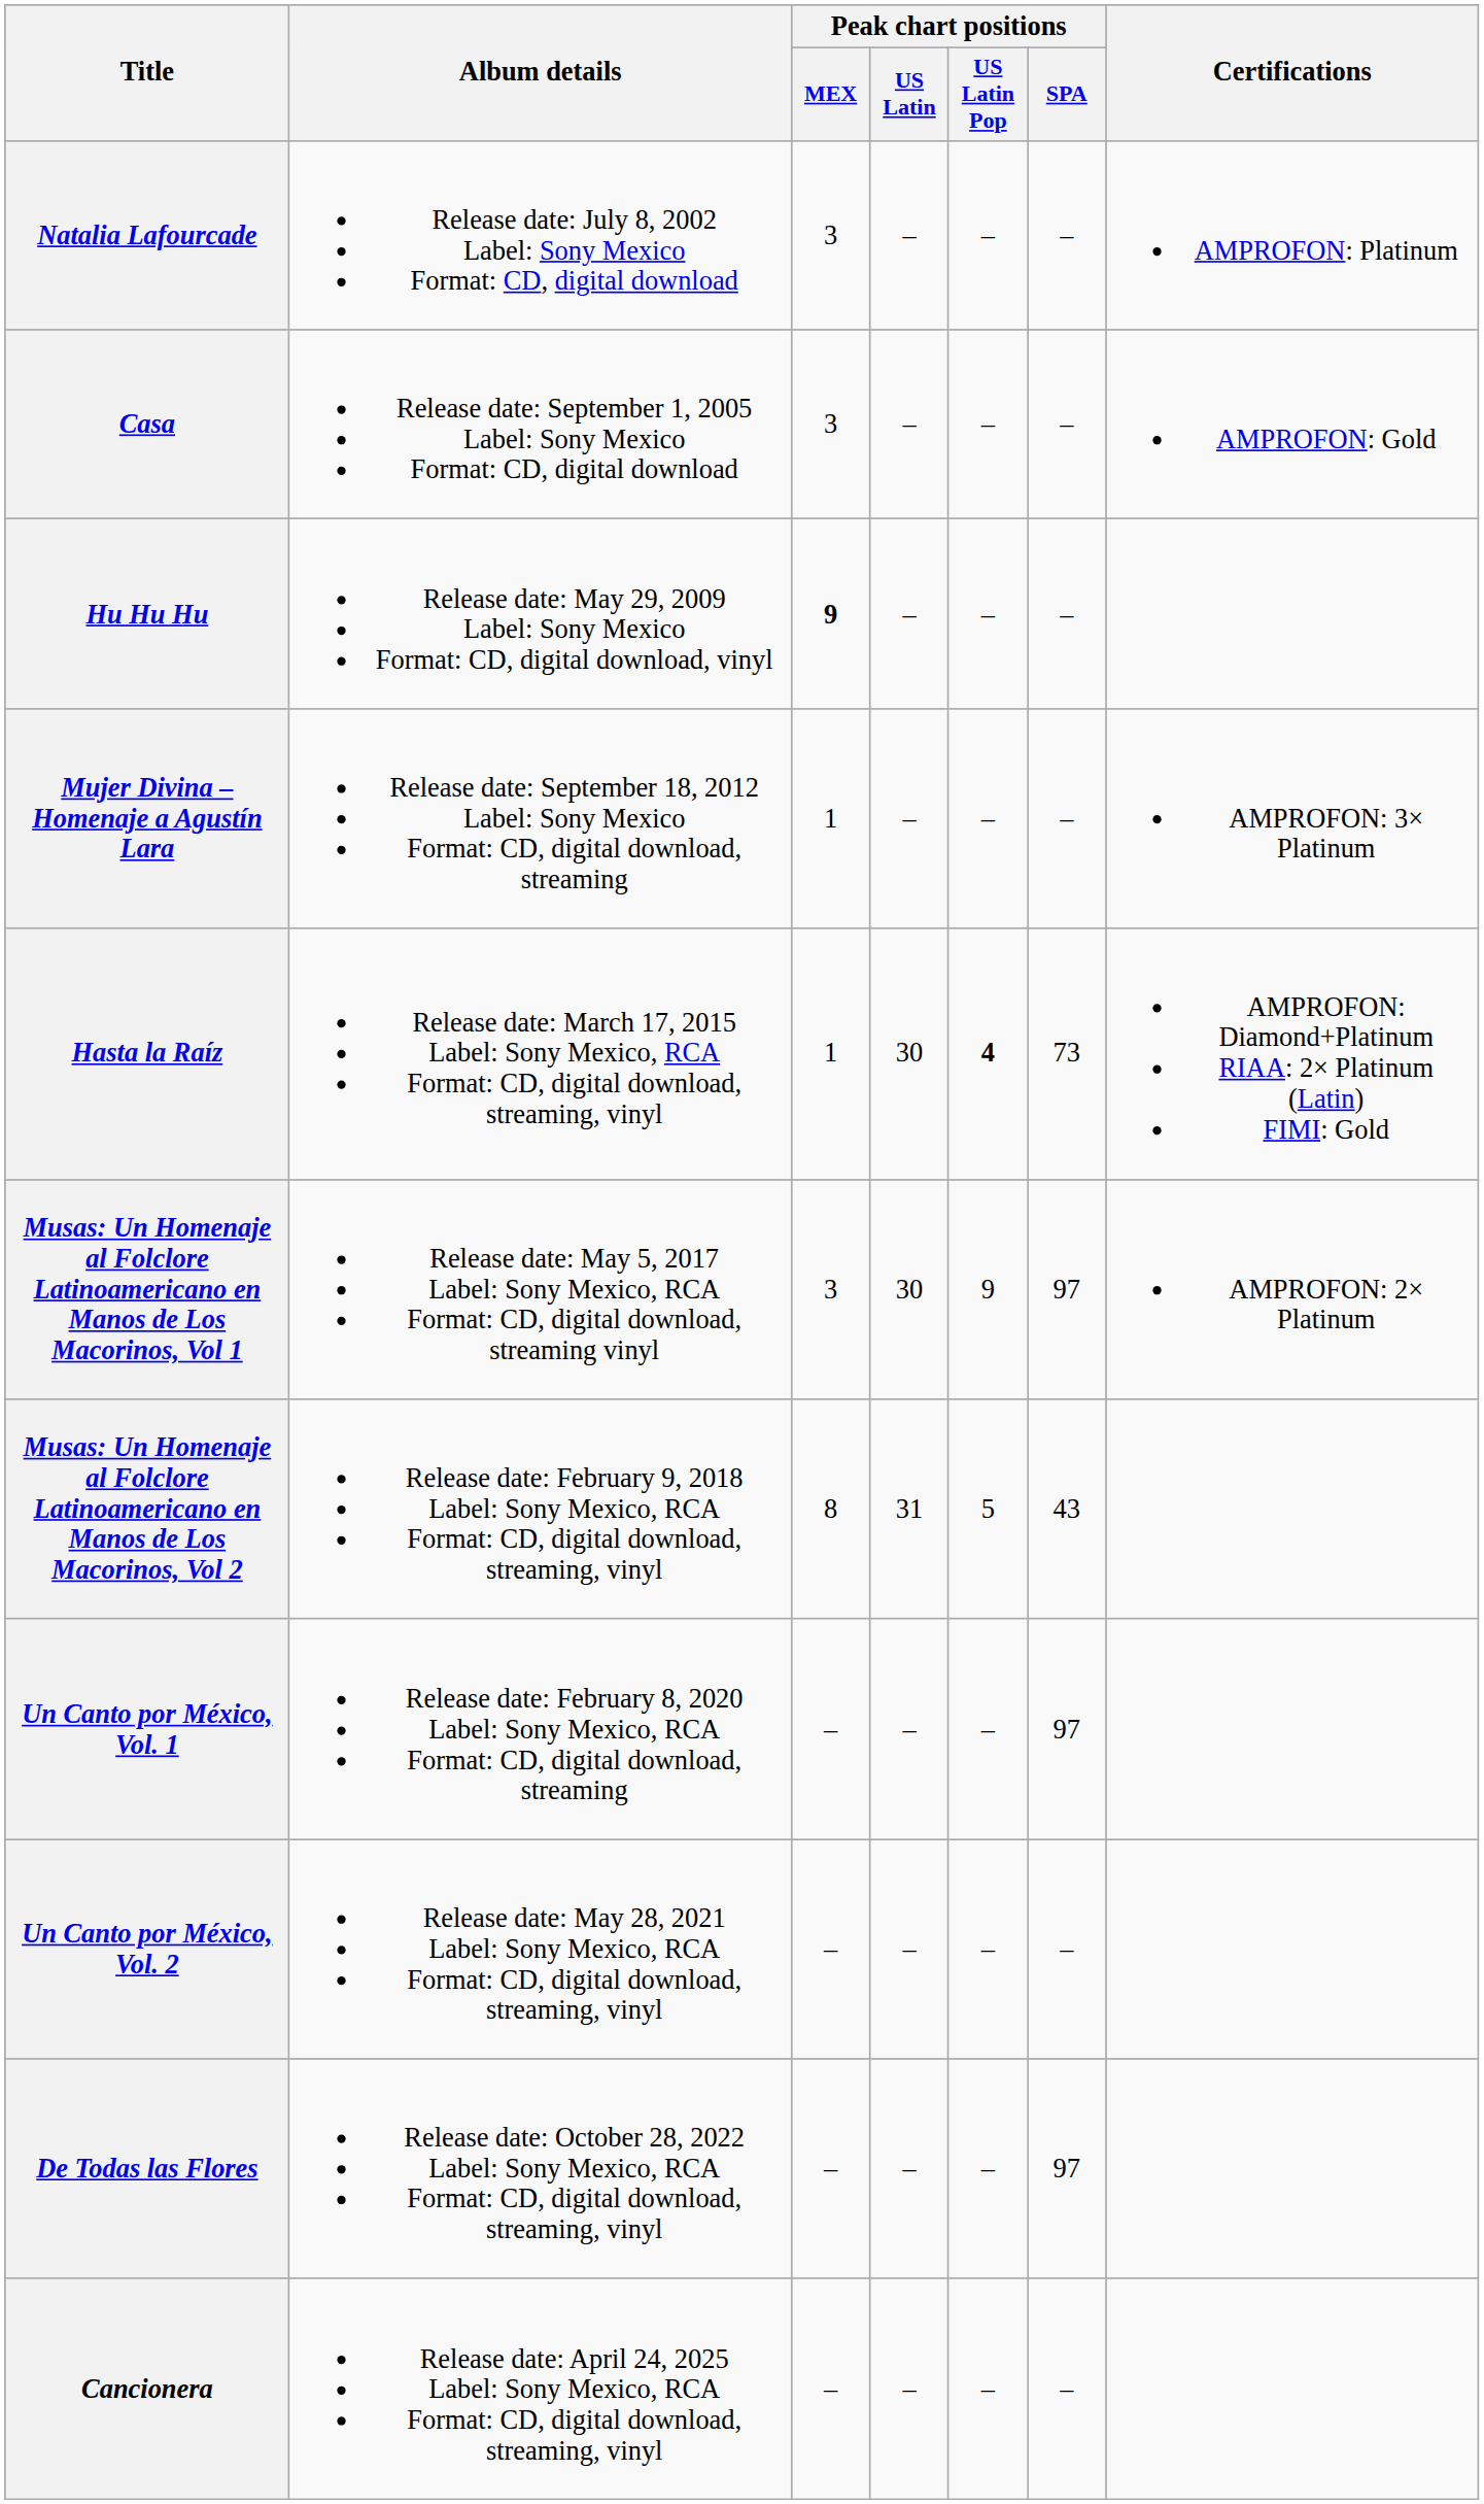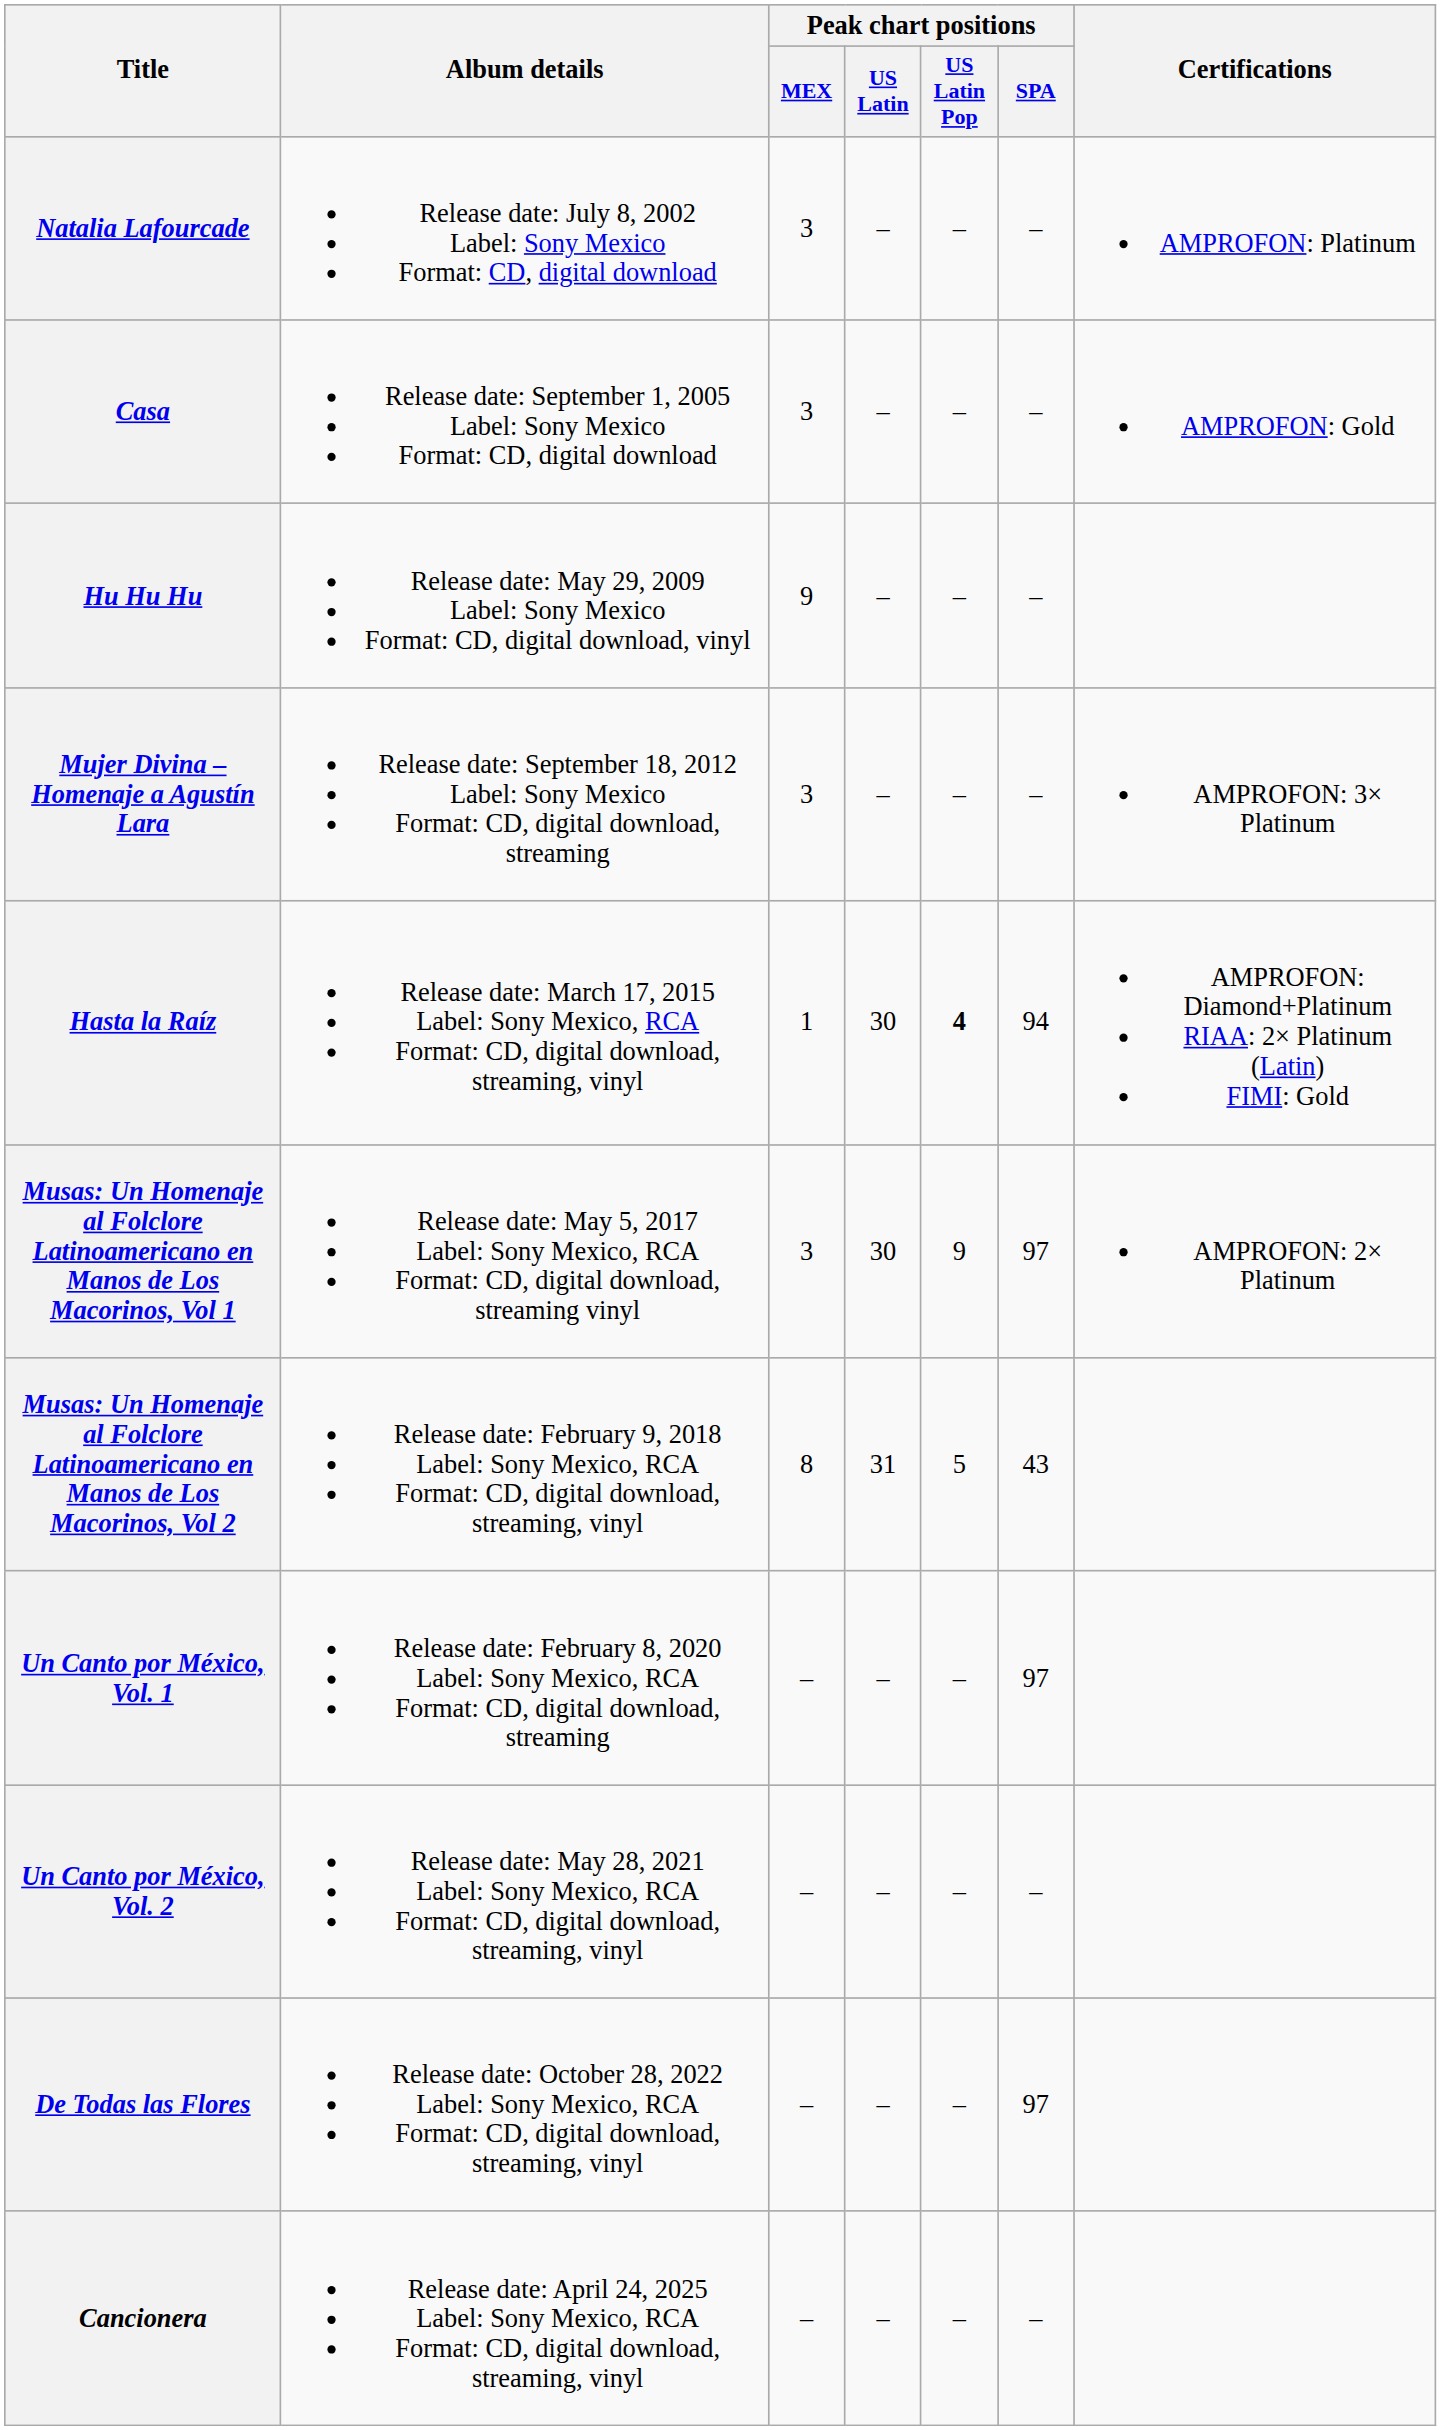Hu Hu Hu | Peak chart positions / MEX: bold -> normal
Mujer Divina – Homenaje a Agustín Lara | Peak chart positions / MEX: 1 -> 3
Hasta la Raíz | Peak chart positions / SPA: 73 -> 94
